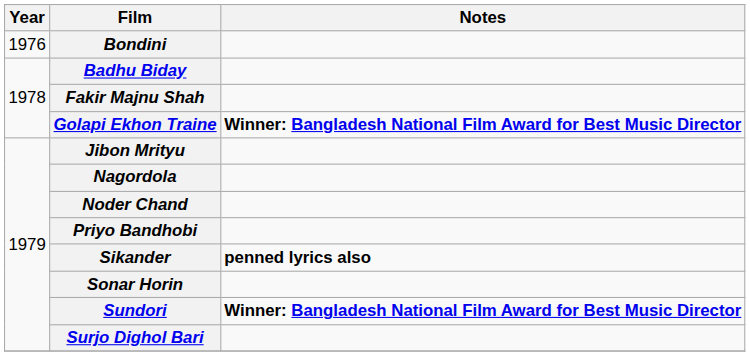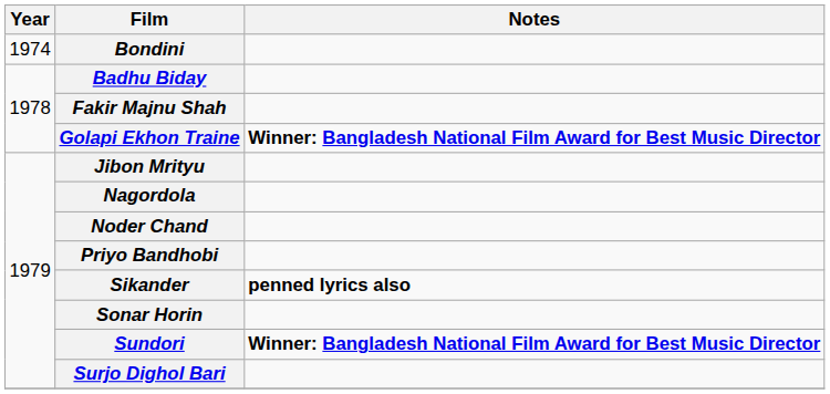Bondini | Year: 1976 -> 1974
